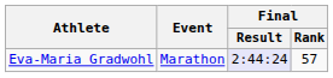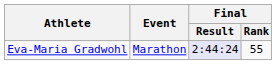Eva-Maria Gradwohl | Final / Rank: 57 -> 55
